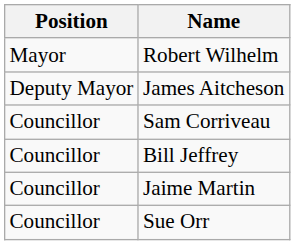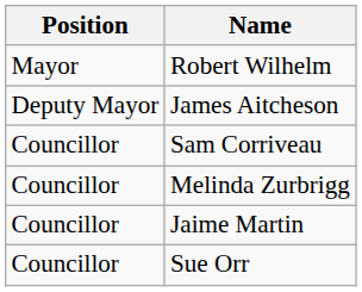- row: Councillor | Bill Jeffrey
+ row: Councillor | Melinda Zurbrigg
